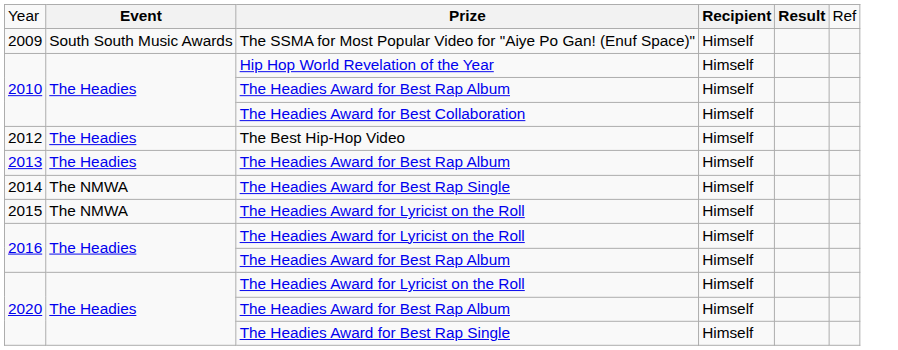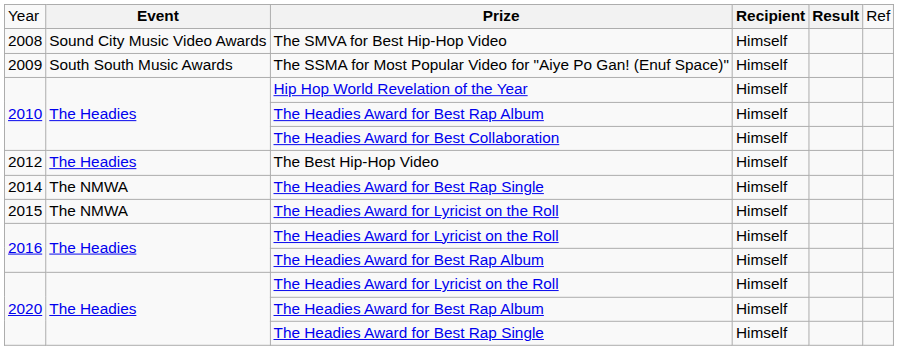+ row: 2008 | Sound City Music Video Awards | The SMVA for Best Hip-Hop Video | Himself
- row: 2013 | The Headies | The Headies Award for Best Rap Album | Himself
